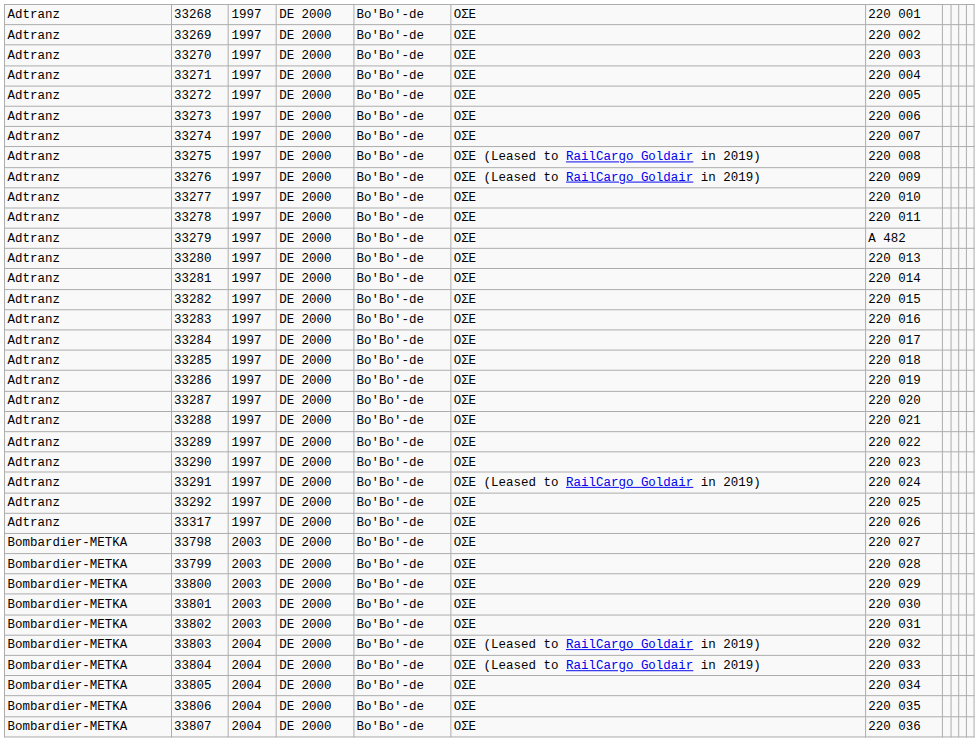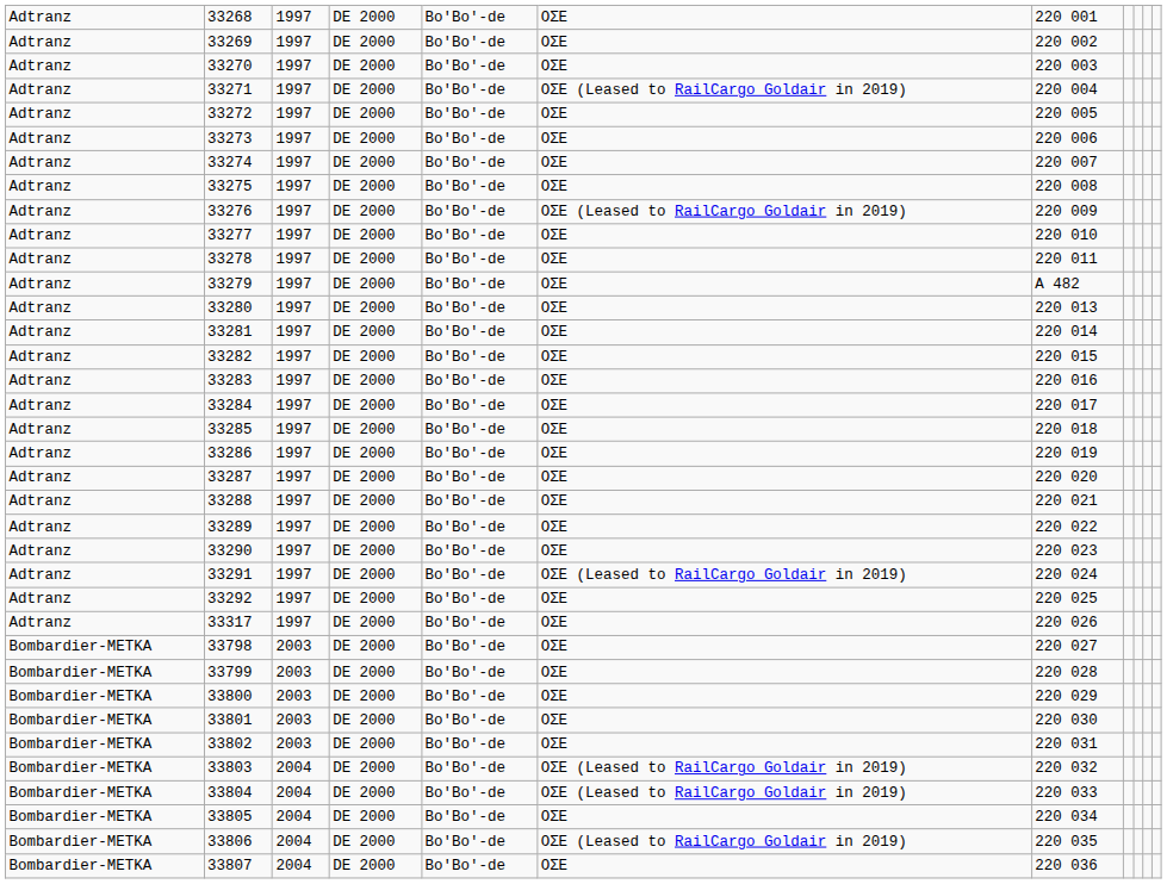33271 | column 6: ΟΣΕ -> ΟΣΕ (Leased to RailCargo Goldair in 2019)
33275 | column 6: ΟΣΕ (Leased to RailCargo Goldair in 2019) -> ΟΣΕ
33806 | column 6: ΟΣΕ -> ΟΣΕ (Leased to RailCargo Goldair in 2019)
